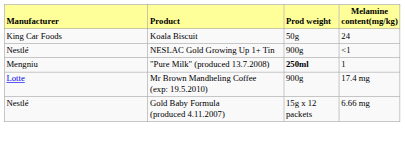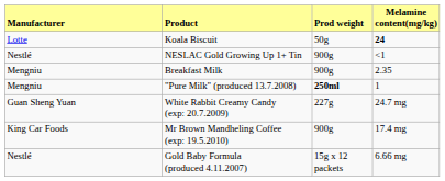Koala Biscuit | column 1: King Car Foods -> Lotte
Koala Biscuit | column 4: normal -> bold
+ row: Mengniu | Breakfast Milk | 900g | 2.35
+ row: Guan Sheng Yuan | White Rabbit Creamy Candy (exp: 20.7.2009) | 227g | 24.7 mg
Mr Brown Mandheling Coffee (exp: 19.5.2010) | column 1: Lotte -> King Car Foods
